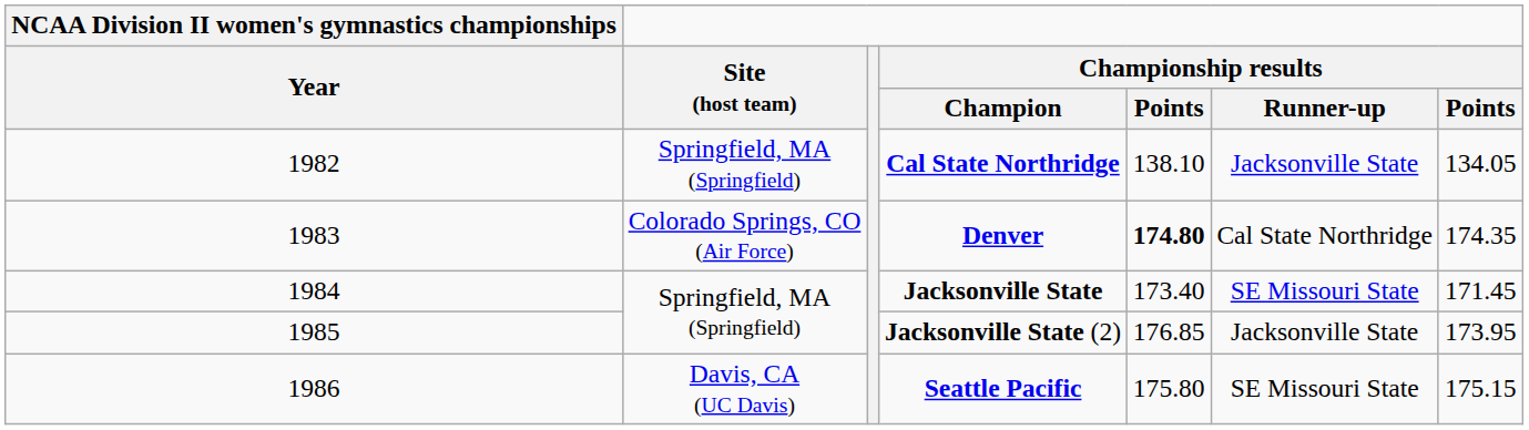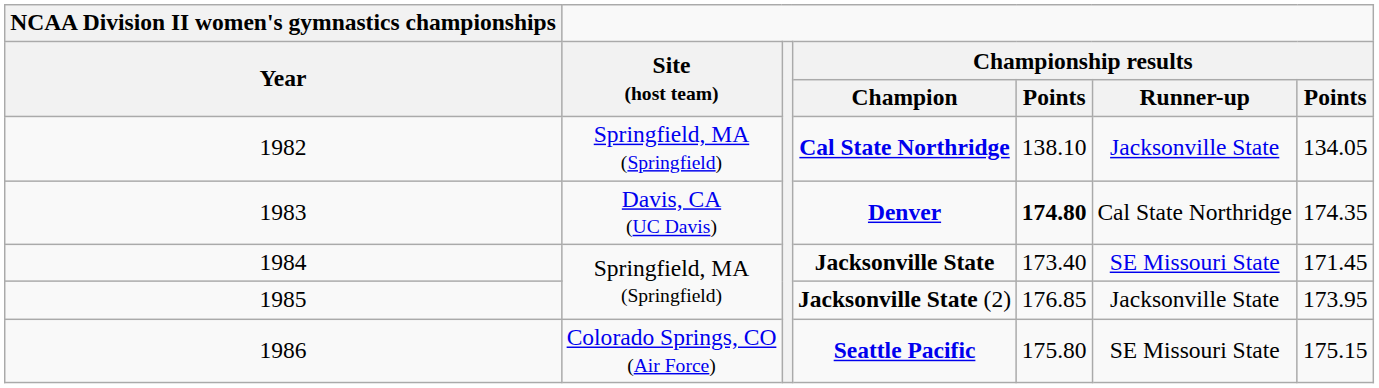Denver | Site (host team): Colorado Springs, CO (Air Force) -> Davis, CA (UC Davis)
Seattle Pacific | Site (host team): Davis, CA (UC Davis) -> Colorado Springs, CO (Air Force)
